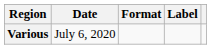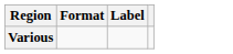- column: Date | July 6, 2020
